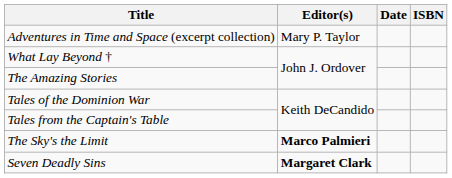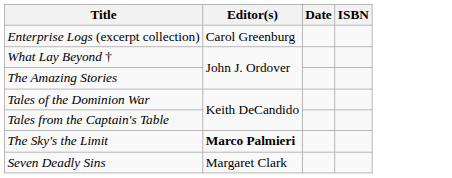- row: Adventures in Time and Space (excerpt collection) | Mary P. Taylor
+ row: Enterprise Logs (excerpt collection) | Carol Greenburg
Seven Deadly Sins | Editor(s): bold -> normal
